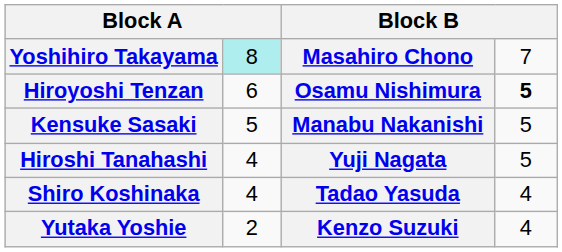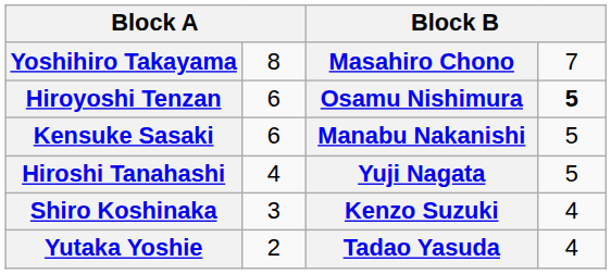Yoshihiro Takayama | column 2: paleturquoise background -> no background
Kensuke Sasaki | column 2: 5 -> 6
Shiro Koshinaka | column 2: 4 -> 3
Shiro Koshinaka | column 3: Tadao Yasuda -> Kenzo Suzuki
Yutaka Yoshie | column 3: Kenzo Suzuki -> Tadao Yasuda
